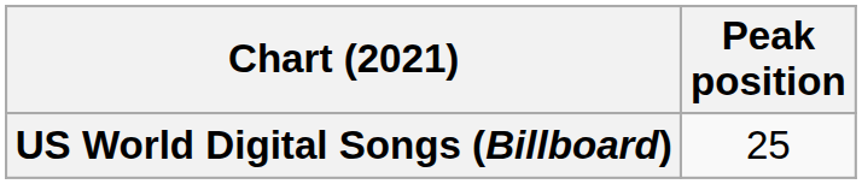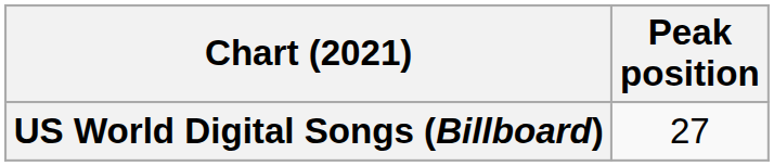US World Digital Songs (Billboard) | Peak position: 25 -> 27
